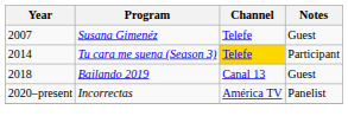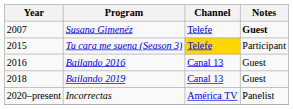Susana Gimenéz | Notes: normal -> bold
Tu cara me suena (Season 3) | Year: 2014 -> 2015
+ row: 2016 | Bailando 2016 | Canal 13 | Guest
